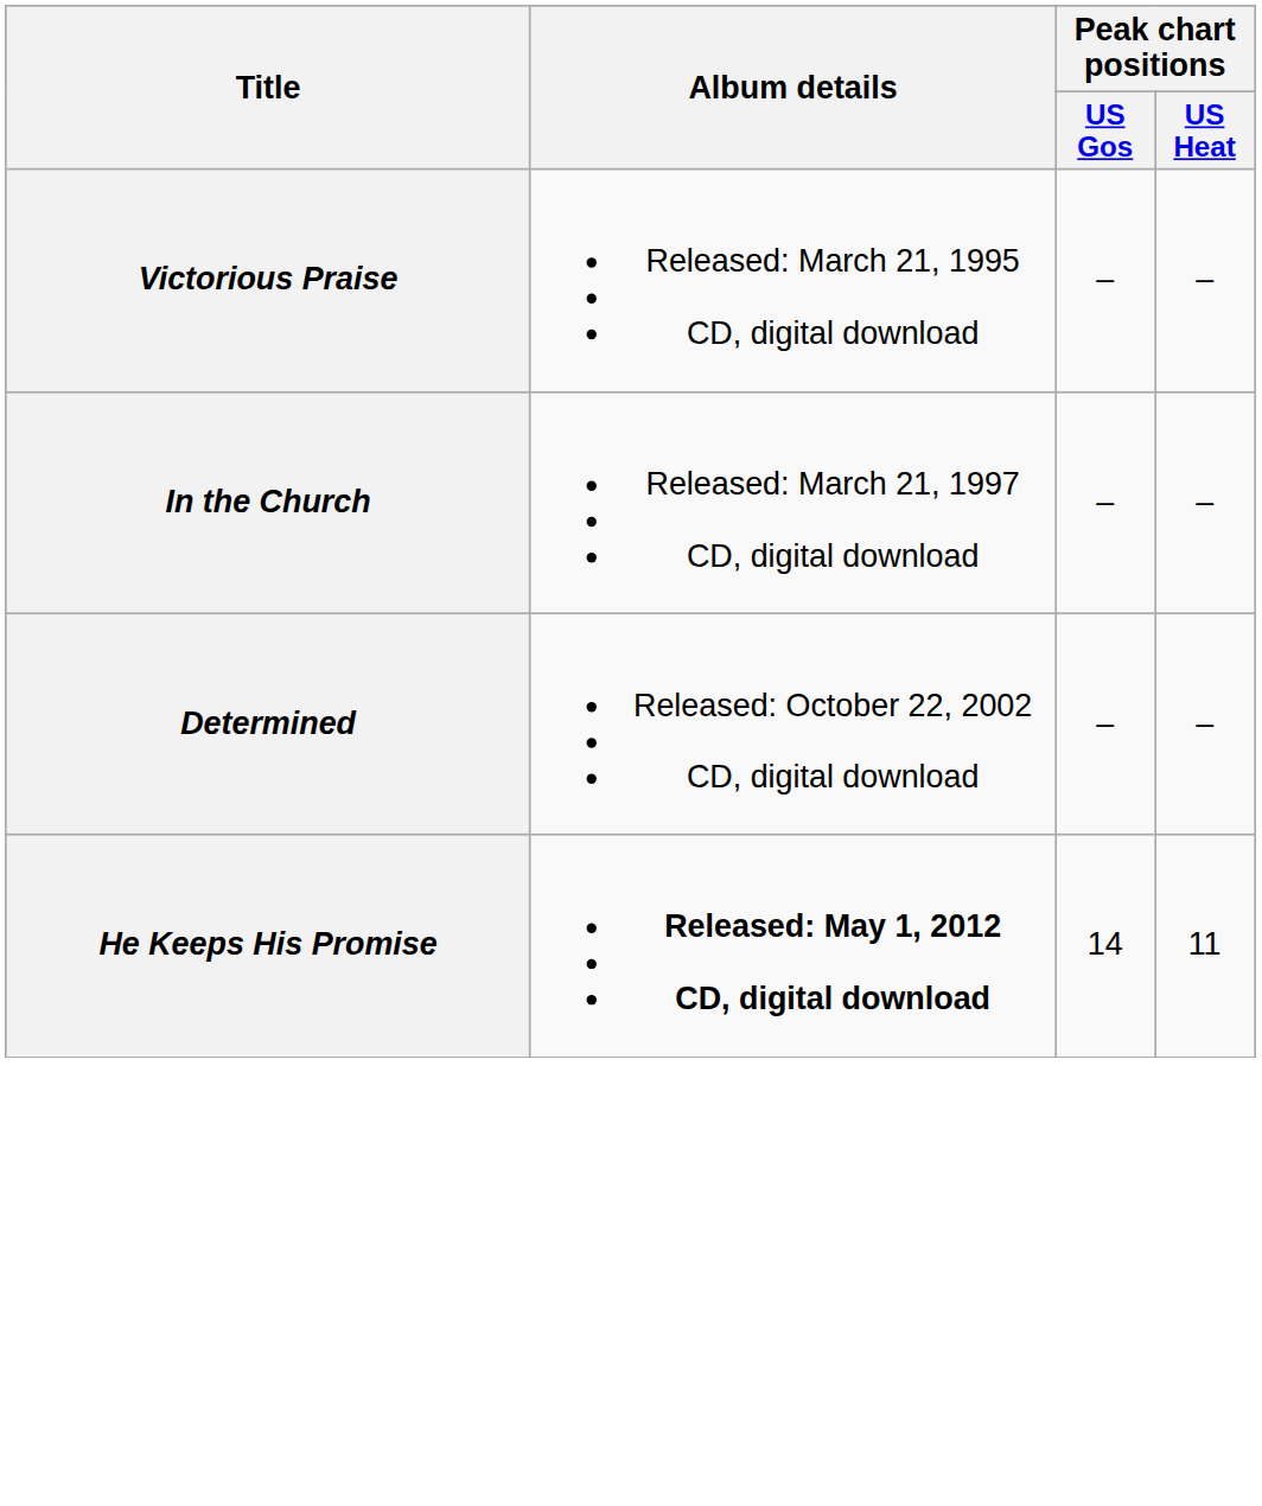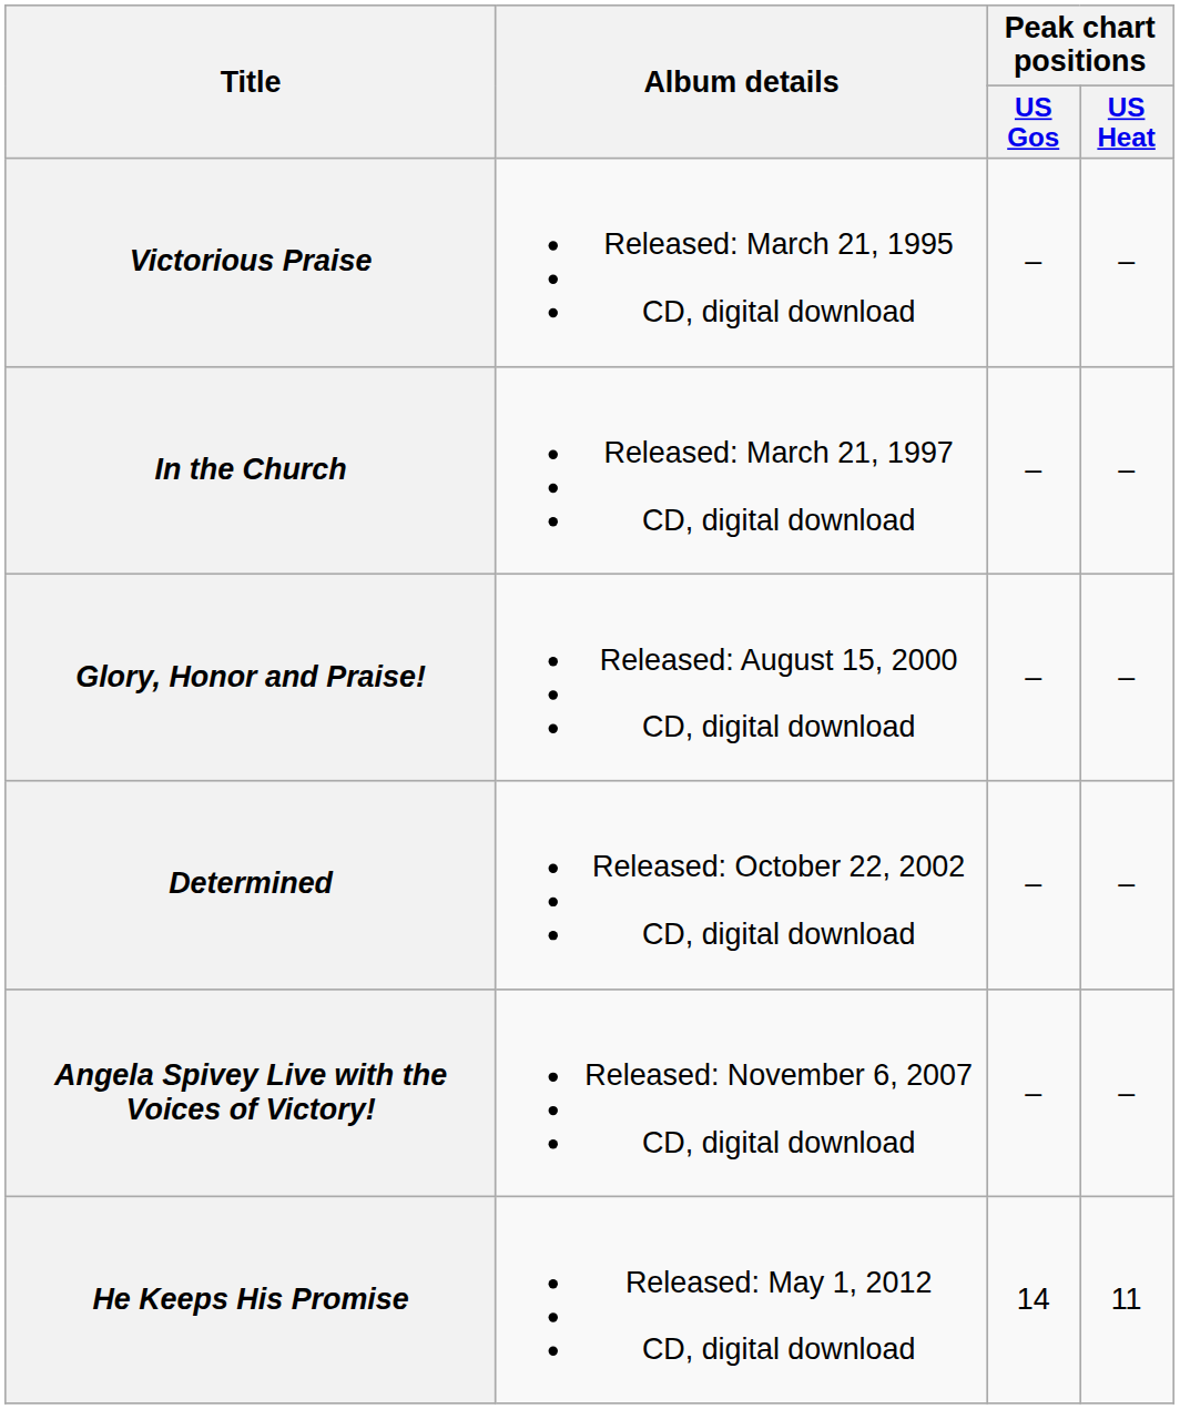+ row: Glory, Honor and Praise! | Released: August 15, 2000 CD, digital download | – | –
+ row: Angela Spivey Live with the Voices of Victory! | Released: November 6, 2007 CD, digital download | – | –
He Keeps His Promise | Album details: bold -> normal
